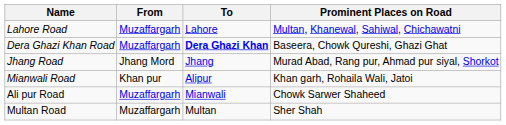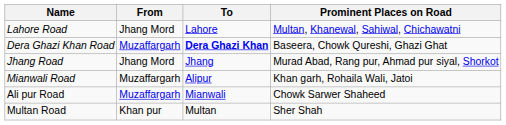Lahore Road | From: Muzaffargarh -> Jhang Mord
Mianwali Road | From: Khan pur -> Muzaffargarh
Multan Road | From: Muzaffargarh -> Khan pur
